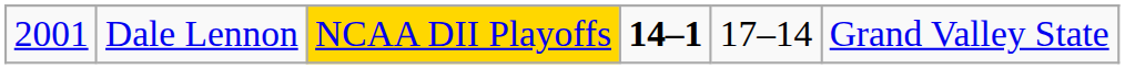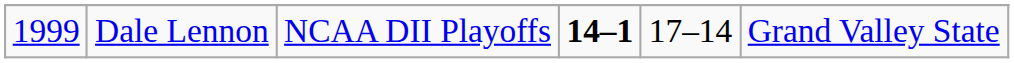Dale Lennon | column 1: 2001 -> 1999
Dale Lennon | column 3: gold background -> no background
